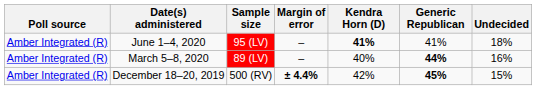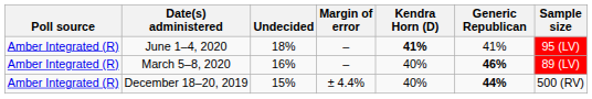columns swapped: Sample size <-> Undecided
March 5–8, 2020 | Generic Republican: 44% -> 46%
December 18–20, 2019 | Margin of error: bold -> normal
December 18–20, 2019 | Kendra Horn (D): 42% -> 40%
December 18–20, 2019 | Generic Republican: 45% -> 44%
